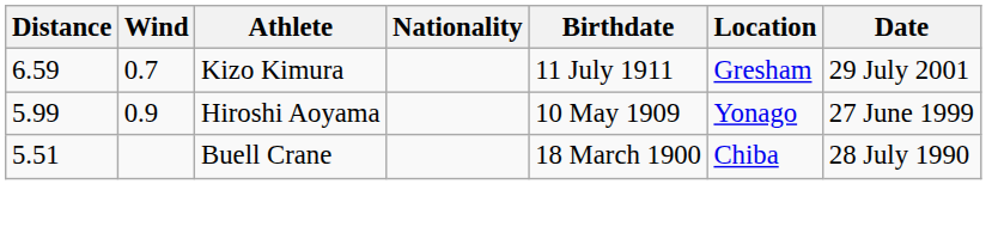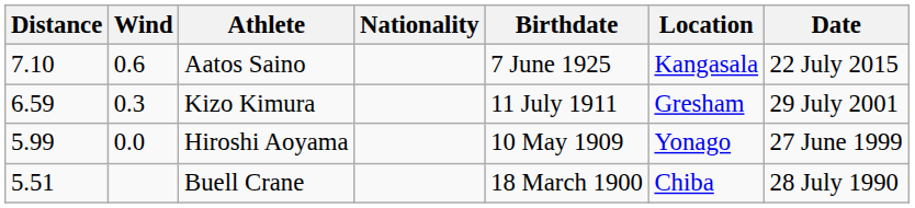+ row: 7.10 | 0.6 | Aatos Saino | 7 June 1925 | Kangasala | 22 July 2015
Kizo Kimura | Wind: 0.7 -> 0.3
Hiroshi Aoyama | Wind: 0.9 -> 0.0
